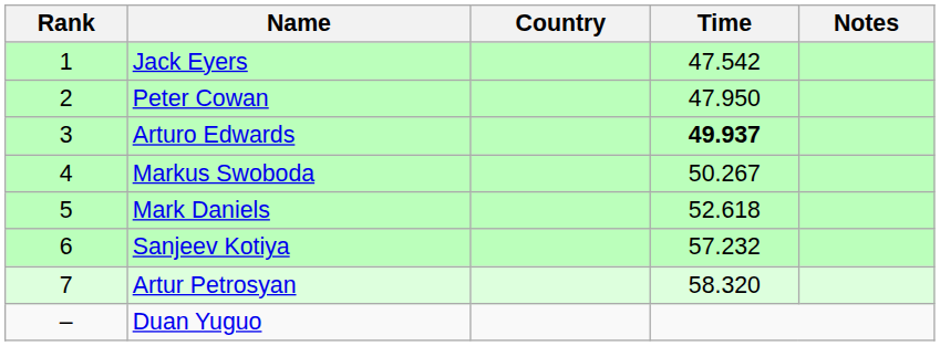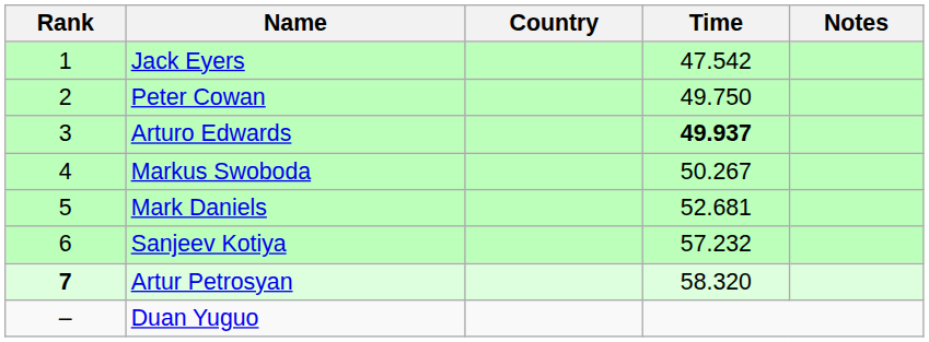Peter Cowan | Time: 47.950 -> 49.750
Mark Daniels | Time: 52.618 -> 52.681
Artur Petrosyan | Rank: normal -> bold
